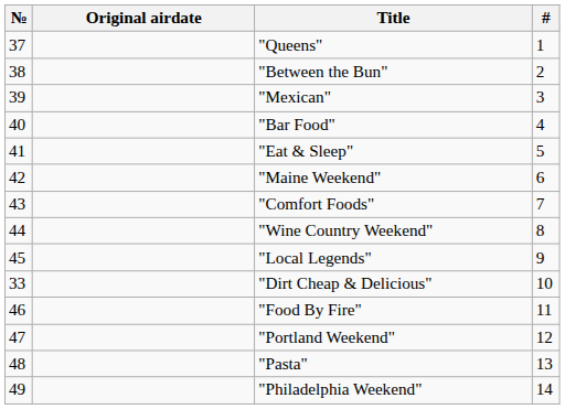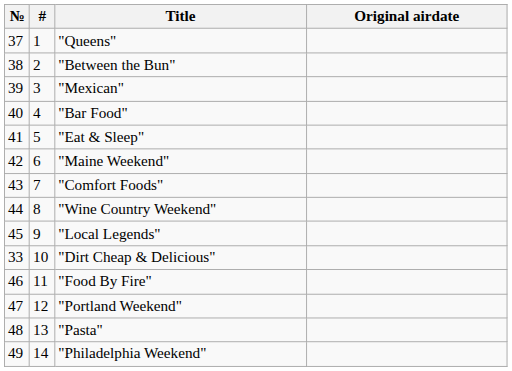columns swapped: # <-> Original airdate
